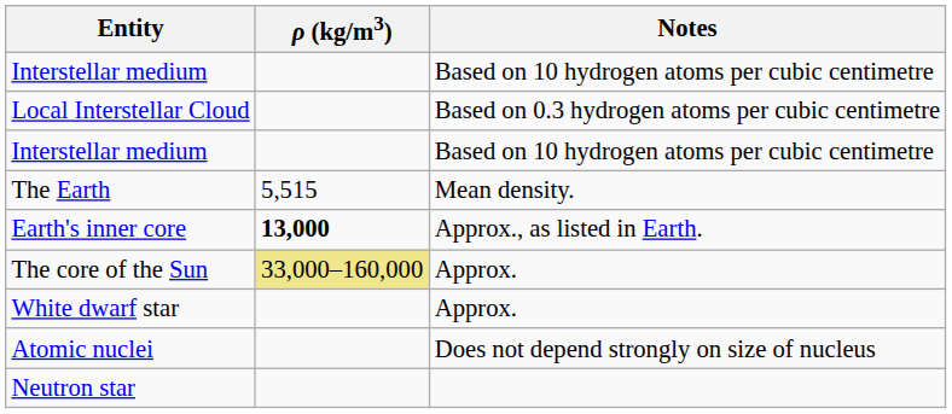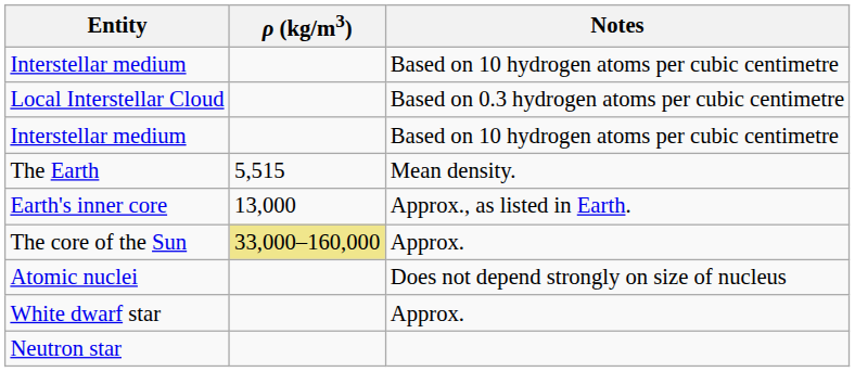Earth's inner core | ρ (kg/m3): bold -> normal
rows swapped: White dwarf star <-> Atomic nuclei
